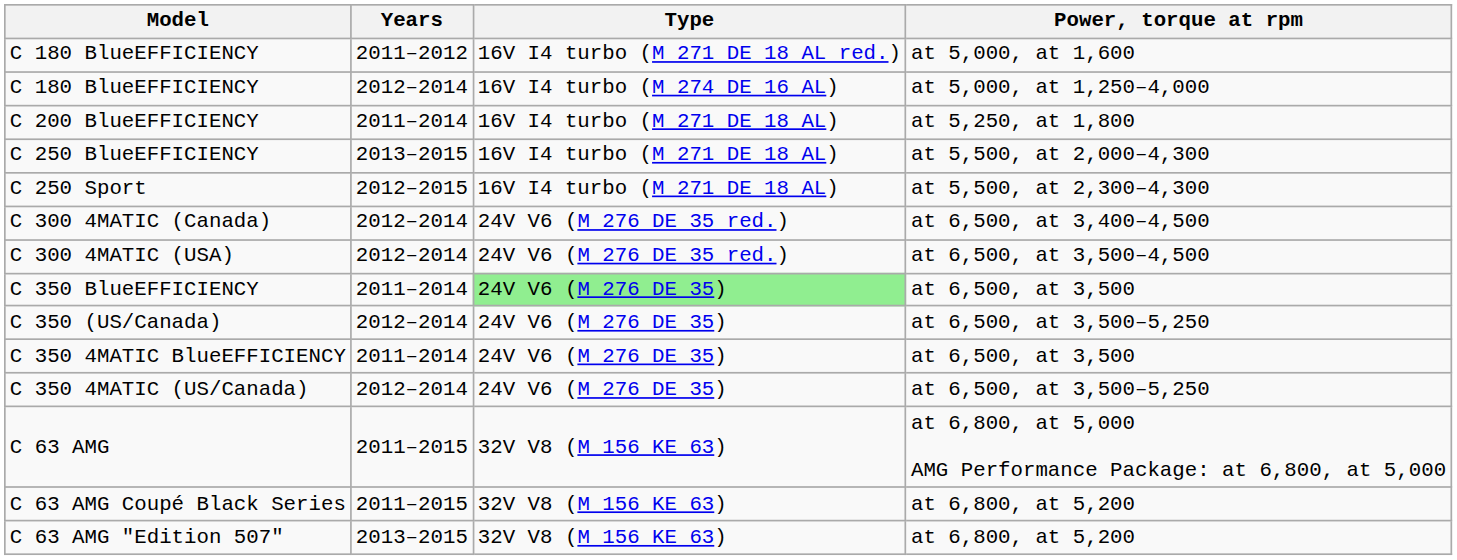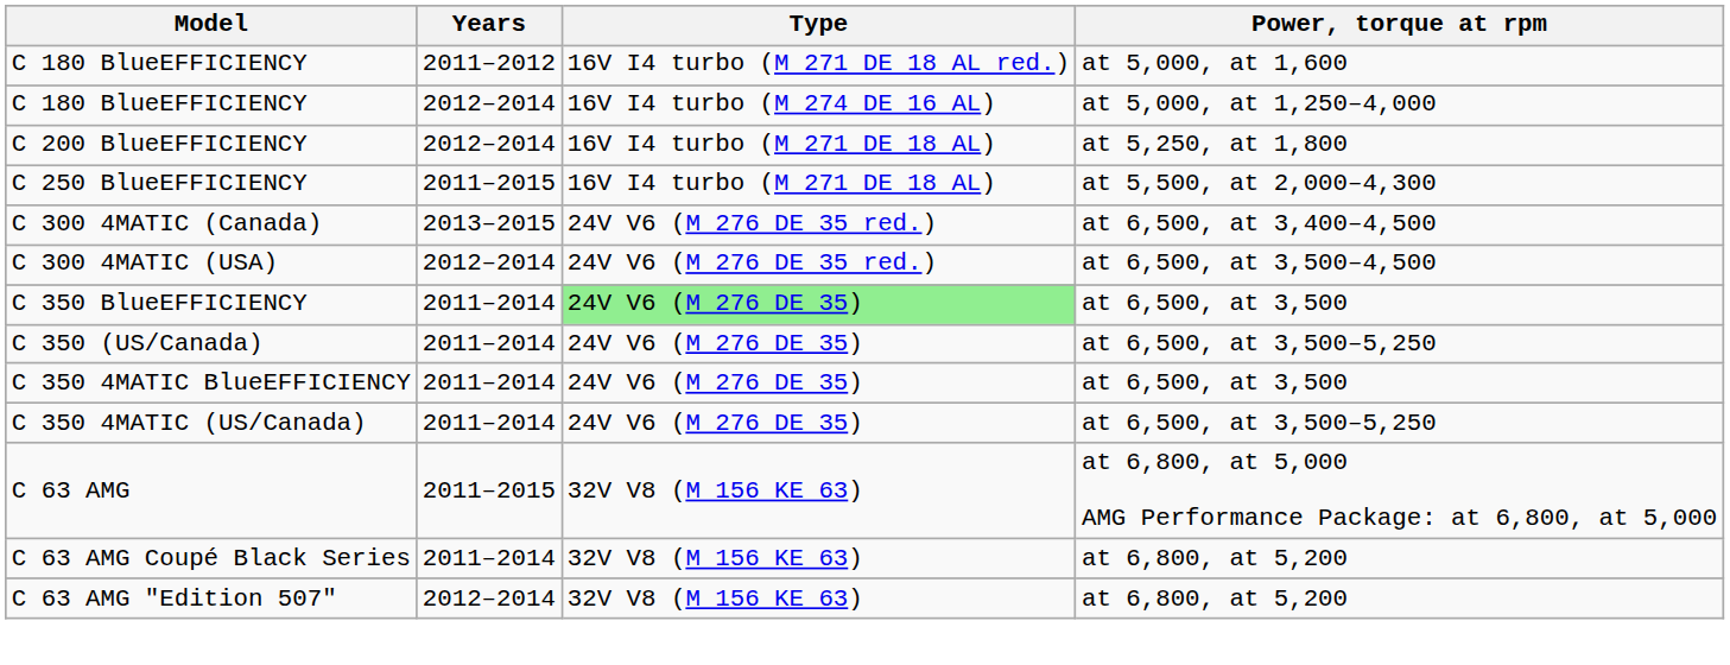C 200 BlueEFFICIENCY | Years: 2011–2014 -> 2012–2014
C 250 BlueEFFICIENCY | Years: 2013–2015 -> 2011–2015
- row: C 250 Sport | 2012–2015 | 16V I4 turbo (M 271 DE 18 AL) | at 5,500, at 2,300–4,300
C 300 4MATIC (Canada) | Years: 2012–2014 -> 2013–2015
C 350 (US/Canada) | Years: 2012–2014 -> 2011–2014
C 350 4MATIC (US/Canada) | Years: 2012–2014 -> 2011–2014
C 63 AMG Coupé Black Series | Years: 2011–2015 -> 2011–2014
C 63 AMG "Edition 507" | Years: 2013–2015 -> 2012–2014
